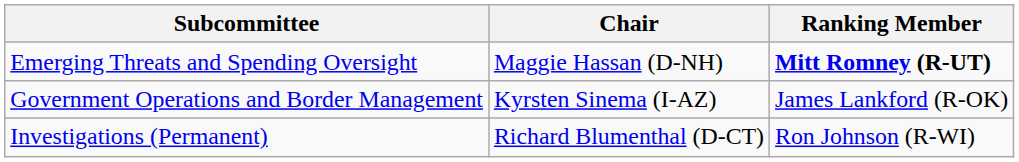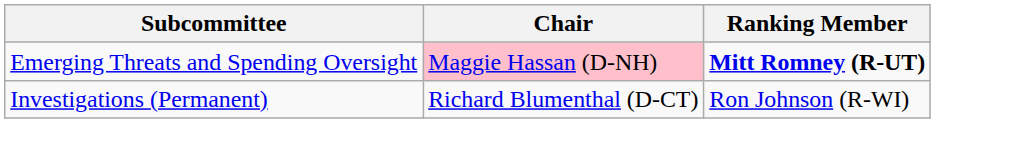Emerging Threats and Spending Oversight | Chair: no background -> pink background
- row: Government Operations and Border Management | Kyrsten Sinema (I-AZ) | James Lankford (R-OK)
